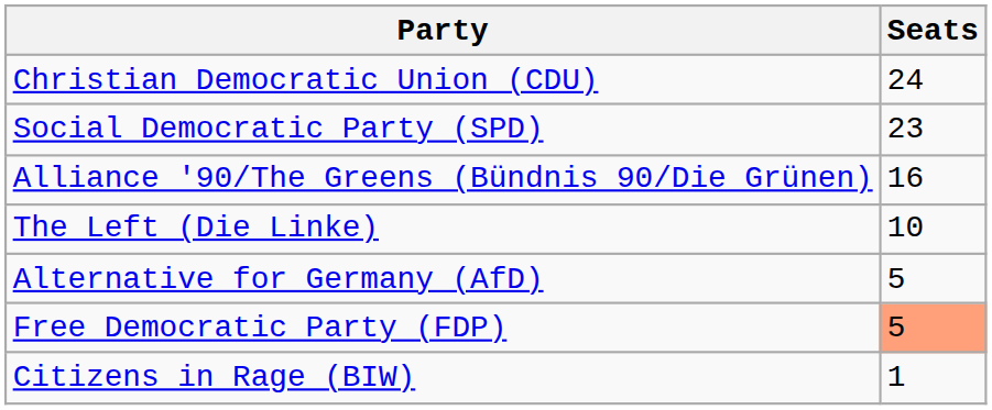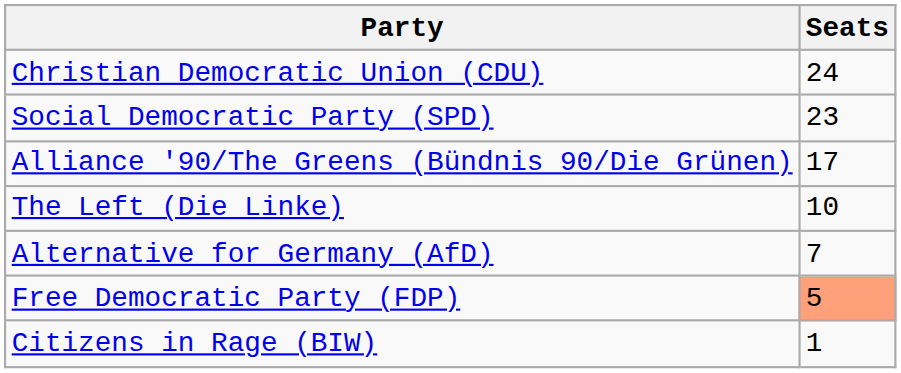Alliance '90/The Greens (Bündnis 90/Die Grünen) | Seats: 16 -> 17
Alternative for Germany (AfD) | Seats: 5 -> 7
